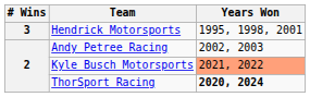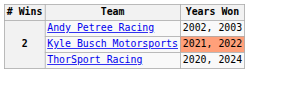- row: 3 | Hendrick Motorsports | 1995, 1998, 2001
ThorSport Racing | Years Won: bold -> normal
